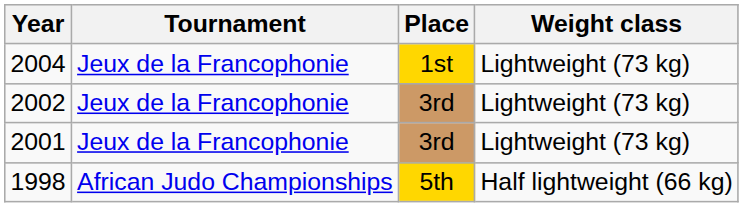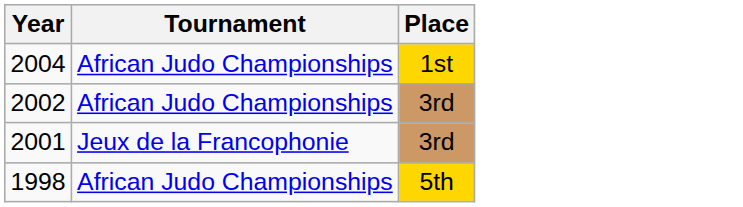- column: Weight class | Lightweight (73 kg) | Lightweight (73 kg) | Lightweight (73 kg) | Half lightweight (66 kg)
2004 | Tournament: Jeux de la Francophonie -> African Judo Championships
2002 | Tournament: Jeux de la Francophonie -> African Judo Championships
